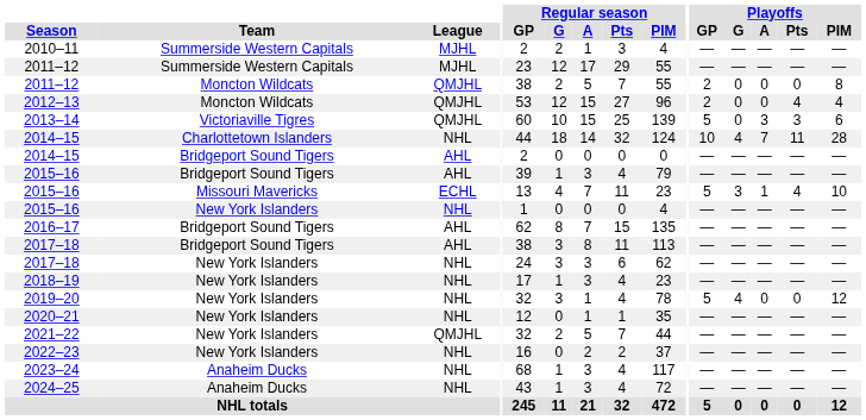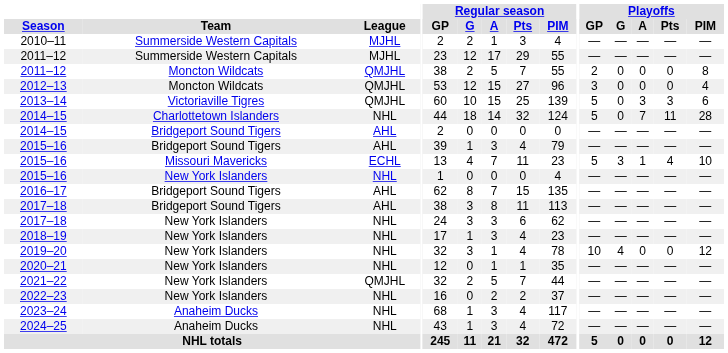2012–13 | Playoffs / GP: 2 -> 3
2012–13 | Playoffs / Pts: 4 -> 0
2014–15 / Charlottetown Islanders | Playoffs / GP: 10 -> 5
2014–15 / Charlottetown Islanders | Playoffs / G: 4 -> 0
2019–20 | Playoffs / GP: 5 -> 10
